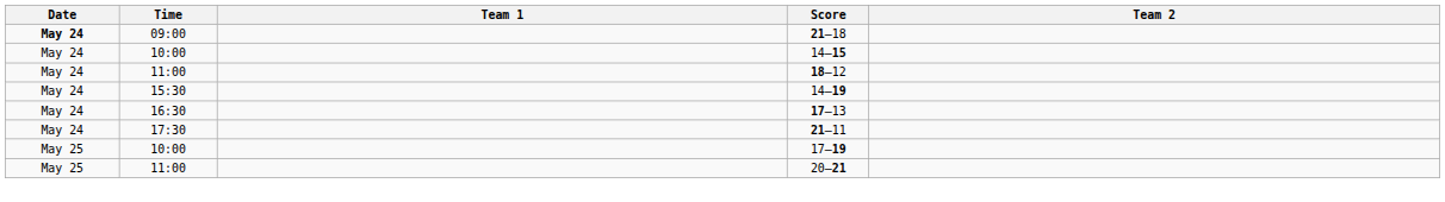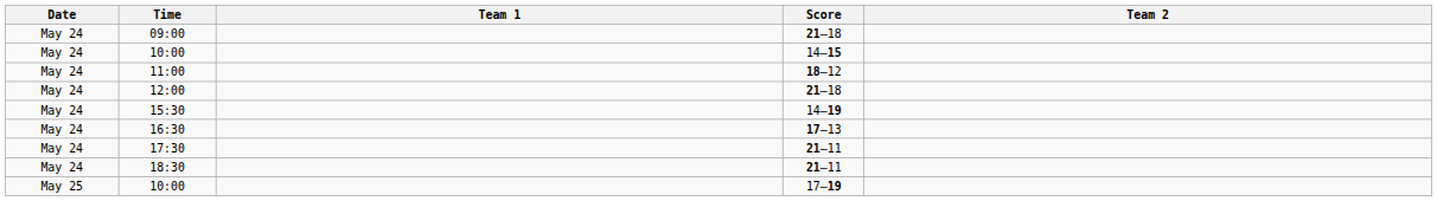09:00 | Date: bold -> normal
+ row: May 24 | 12:00 | 21–18
+ row: May 24 | 18:30 | 21–11
- row: May 25 | 11:00 | 20–21
